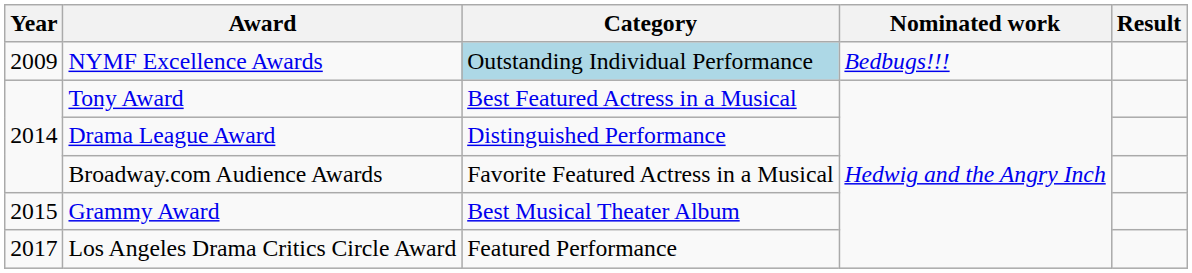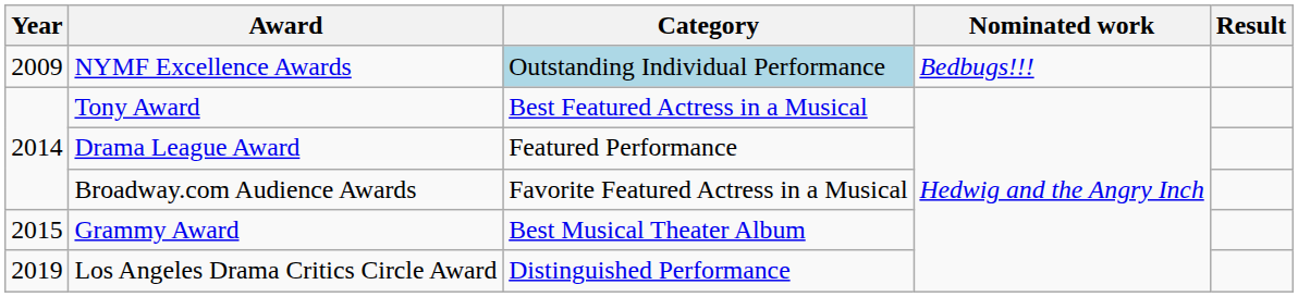Drama League Award | Category: Distinguished Performance -> Featured Performance
Los Angeles Drama Critics Circle Award | Year: 2017 -> 2019
Los Angeles Drama Critics Circle Award | Category: Featured Performance -> Distinguished Performance
